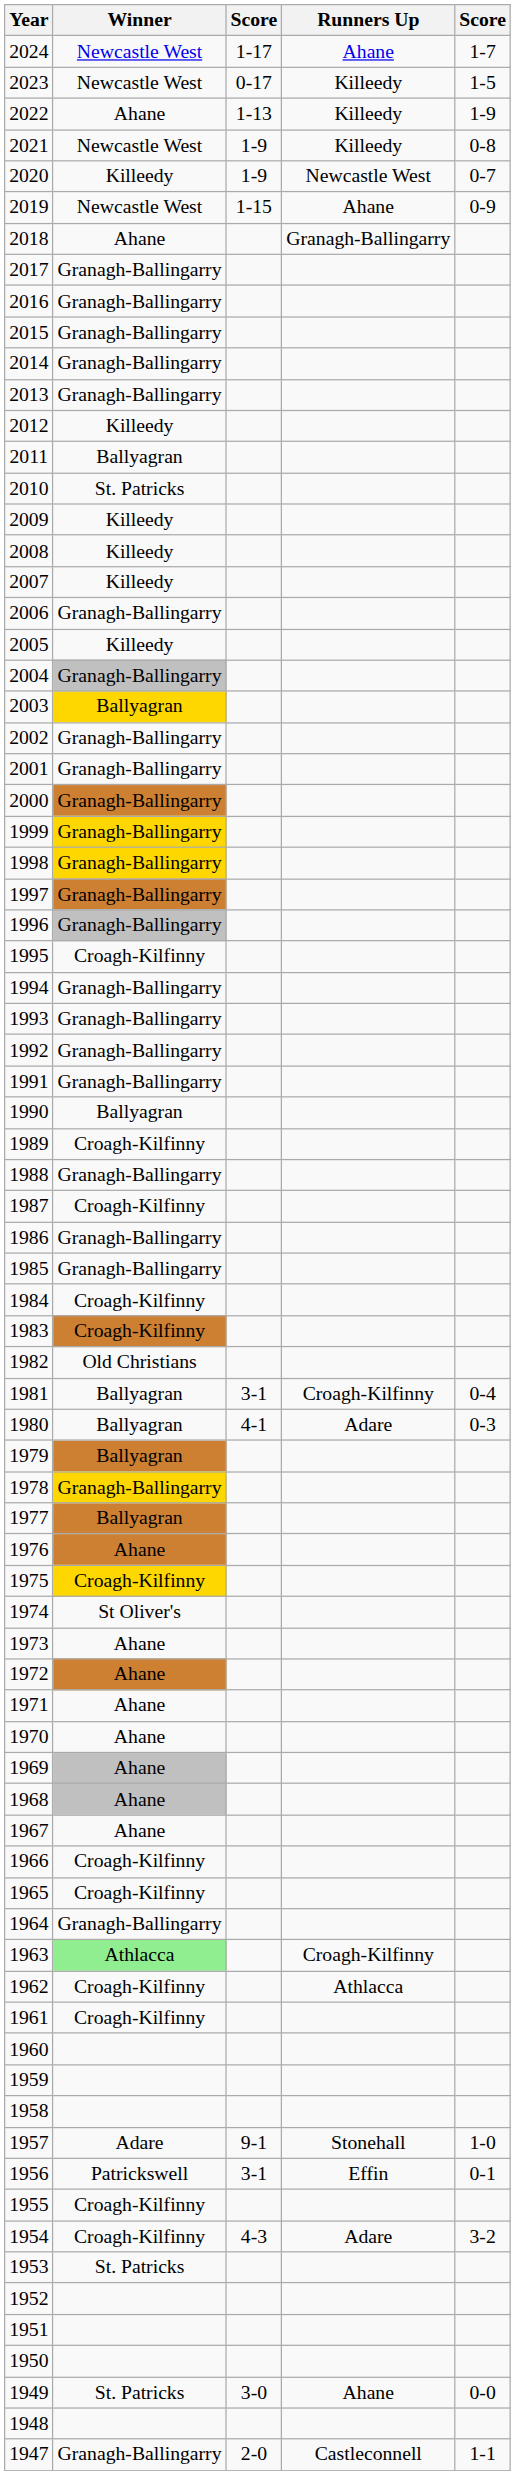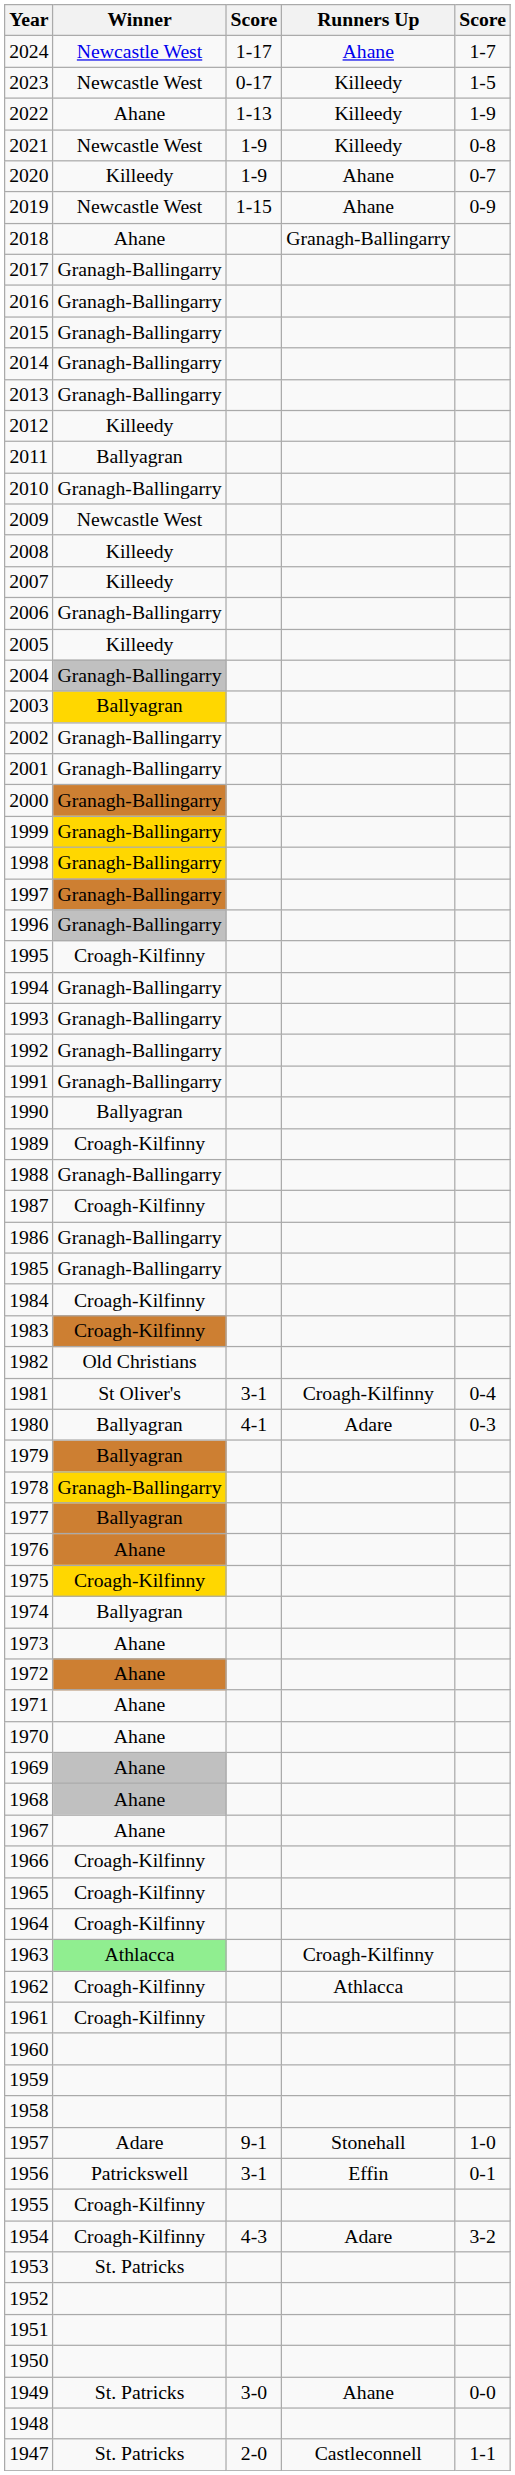2020 | Runners Up: Newcastle West -> Ahane
2010 | Winner: St. Patricks -> Granagh-Ballingarry
2009 | Winner: Killeedy -> Newcastle West
1981 | Winner: Ballyagran -> St Oliver's
1974 | Winner: St Oliver's -> Ballyagran
1964 | Winner: Granagh-Ballingarry -> Croagh-Kilfinny
1947 | Winner: Granagh-Ballingarry -> St. Patricks
